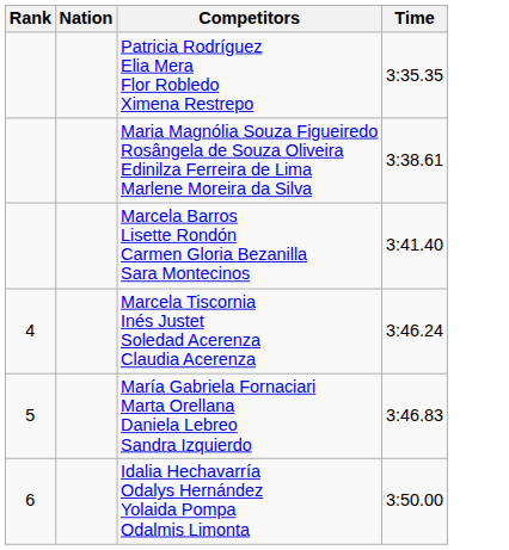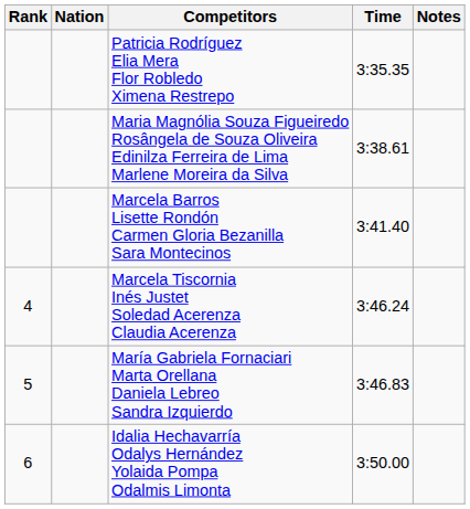+ column: Notes
